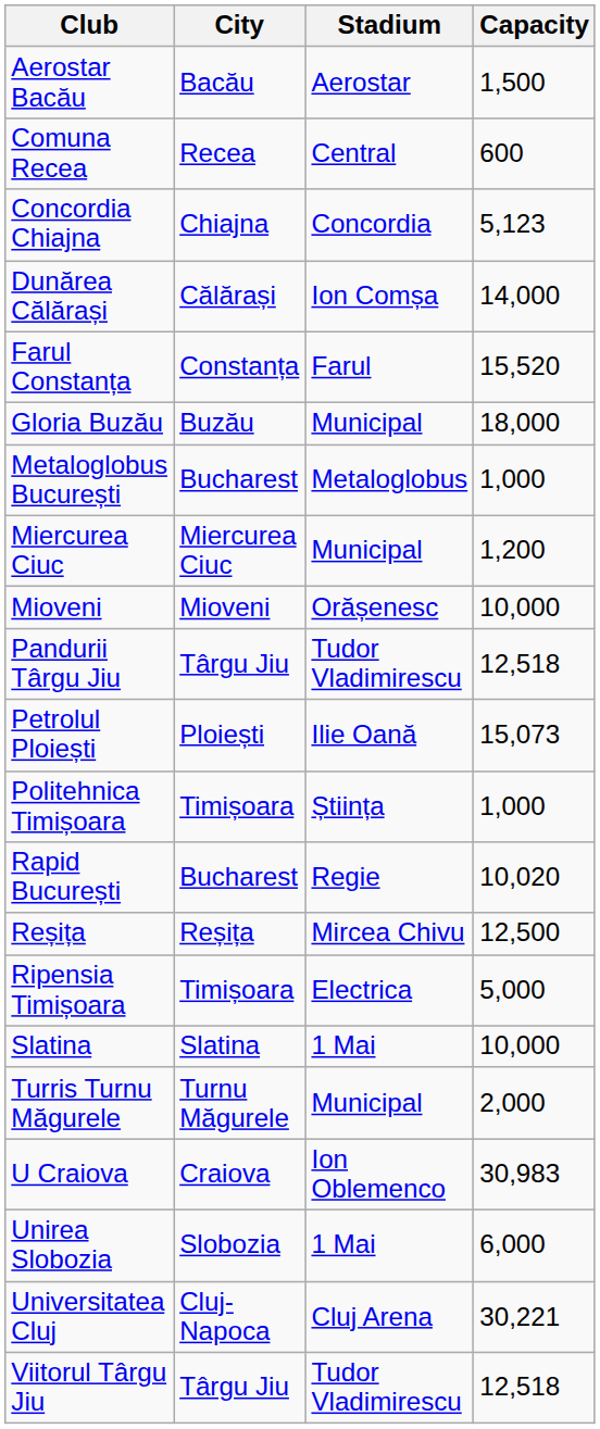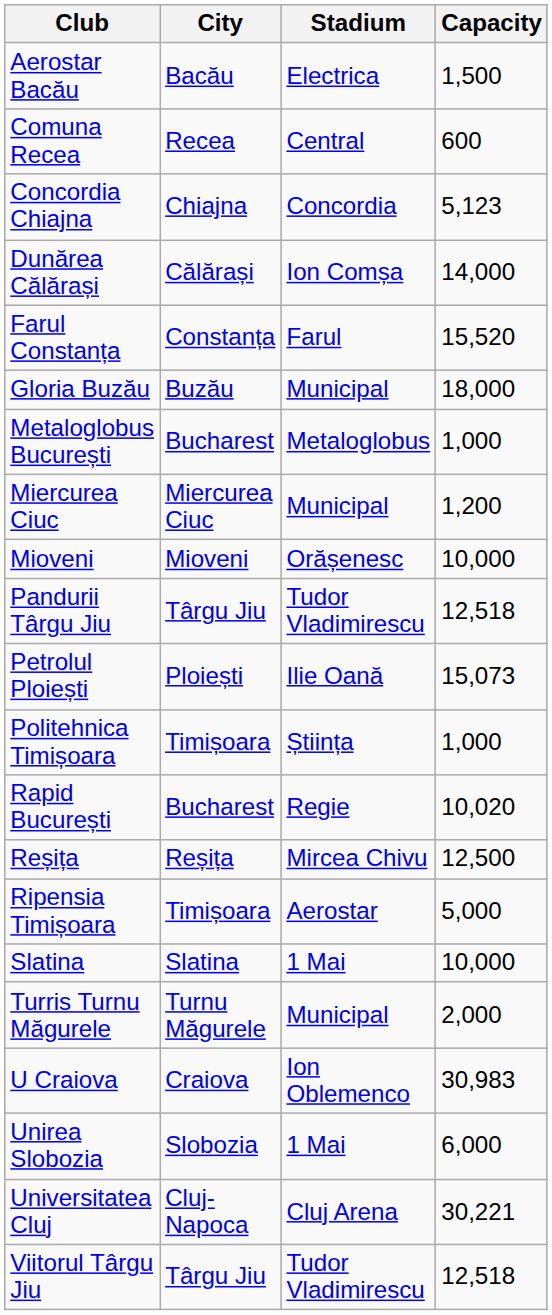Aerostar Bacău | Stadium: Aerostar -> Electrica
Ripensia Timișoara | Stadium: Electrica -> Aerostar
